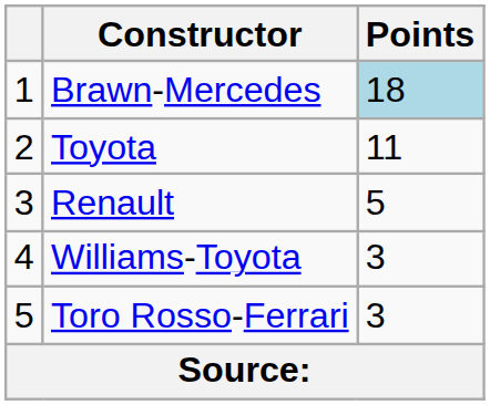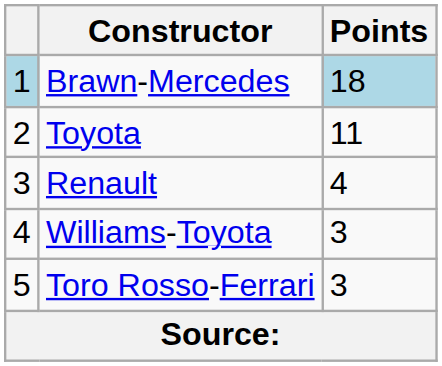Brawn-Mercedes | column 1: no background -> lightblue background
Renault | Points: 5 -> 4
